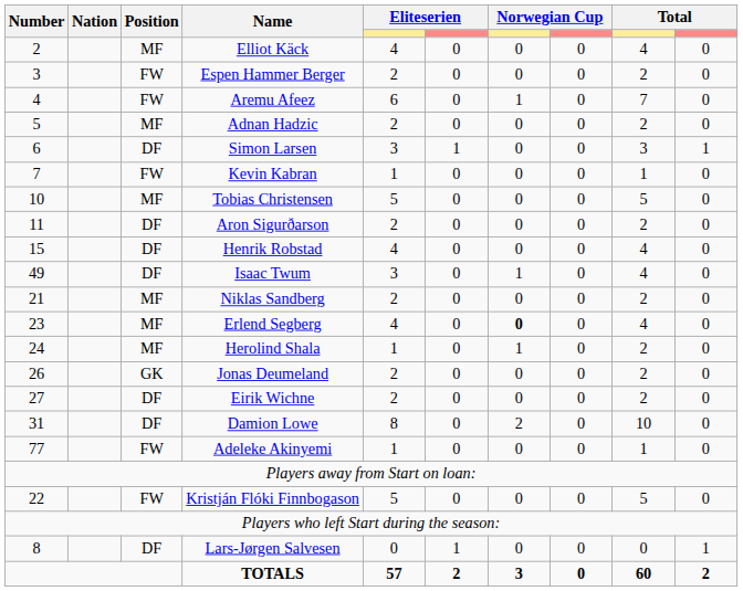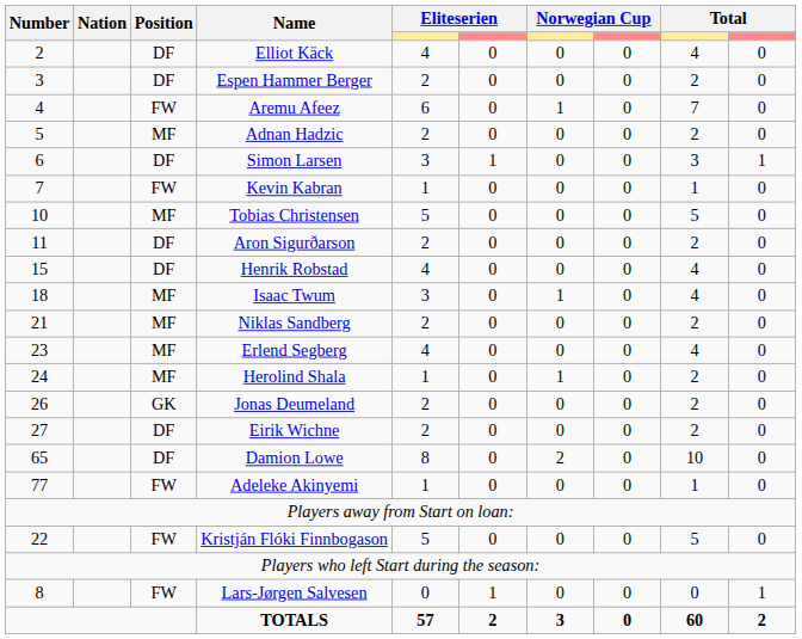Elliot Käck | Position: MF -> DF
Espen Hammer Berger | Position: FW -> DF
Isaac Twum | Number: 49 -> 18
Isaac Twum | Position: DF -> MF
Erlend Segberg | column 7: bold -> normal
Damion Lowe | Number: 31 -> 65
Lars-Jørgen Salvesen | Position: DF -> FW
